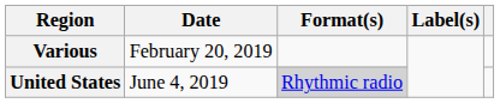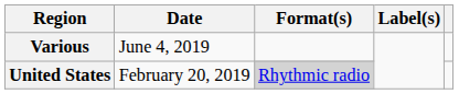Various | Date: February 20, 2019 -> June 4, 2019
United States | Date: June 4, 2019 -> February 20, 2019
